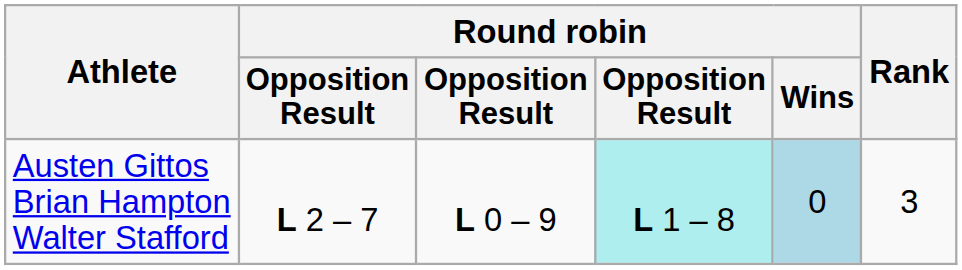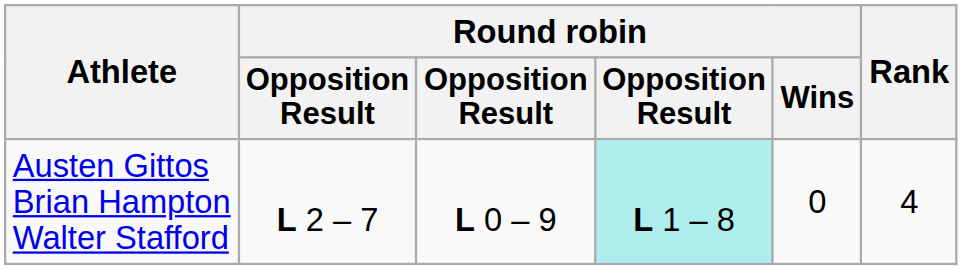Austen Gittos Brian Hampton Walter Stafford | Round robin / Wins: lightblue background -> no background
Austen Gittos Brian Hampton Walter Stafford | Rank: 3 -> 4
